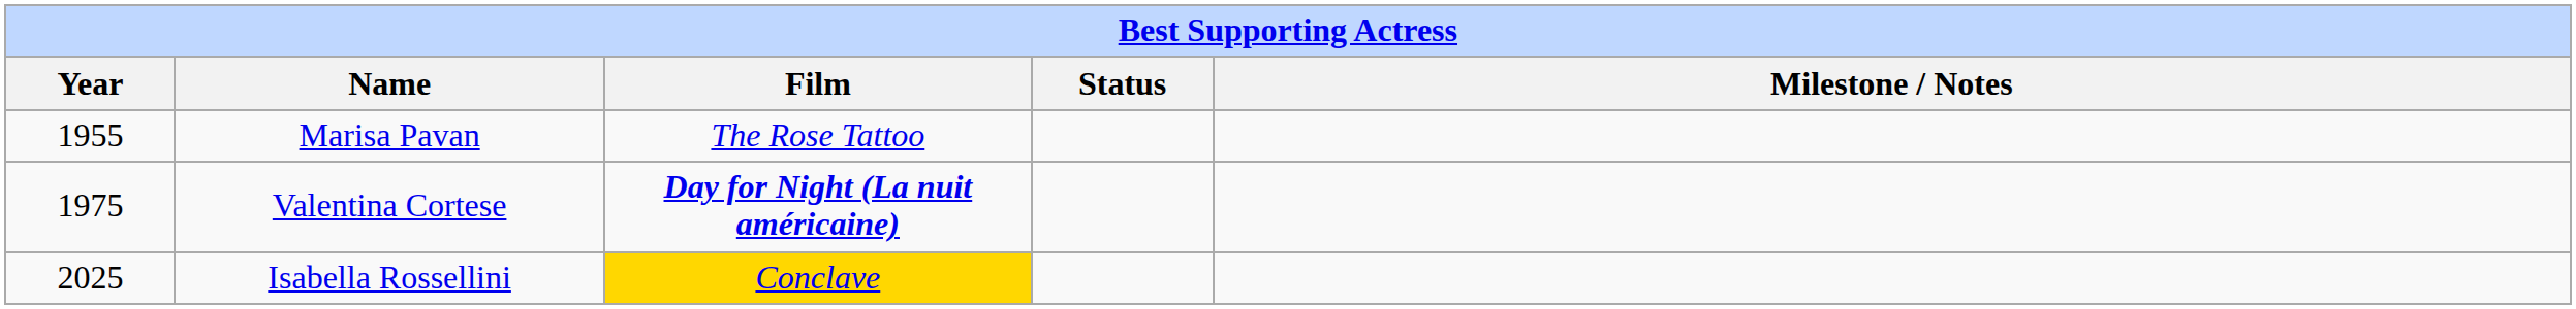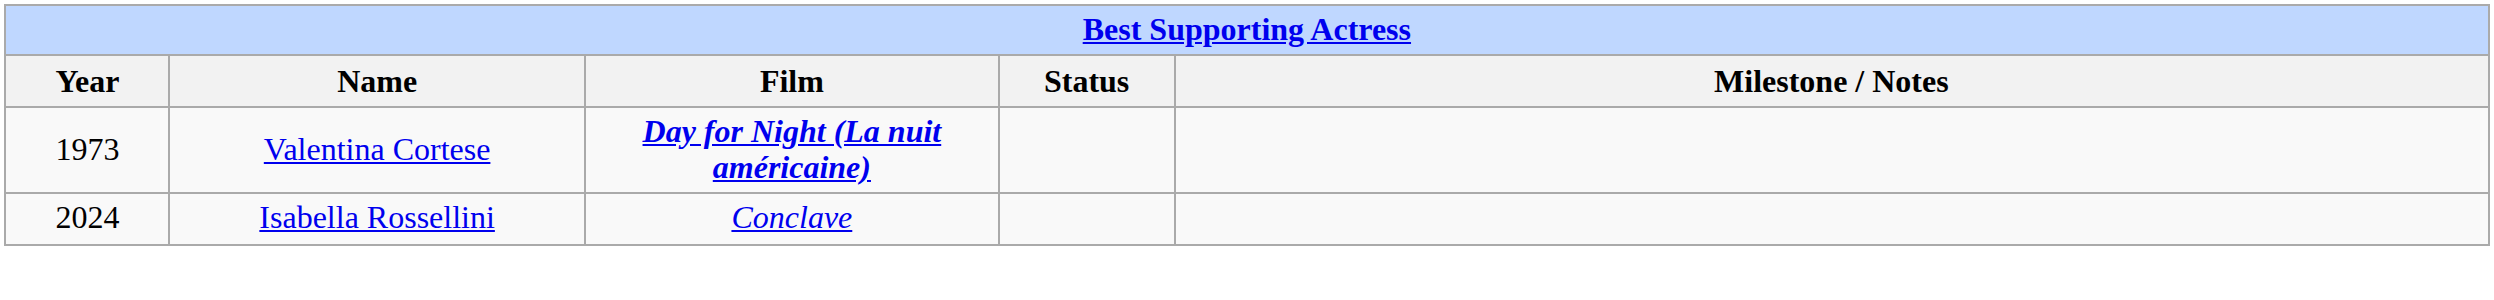- row: 1955 | Marisa Pavan | The Rose Tattoo
Valentina Cortese | Year: 1975 -> 1973
Isabella Rossellini | Year: 2025 -> 2024
Isabella Rossellini | Film: gold background -> no background
